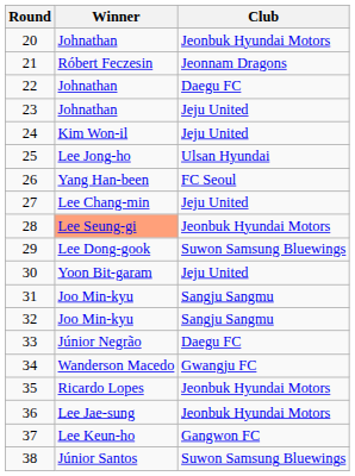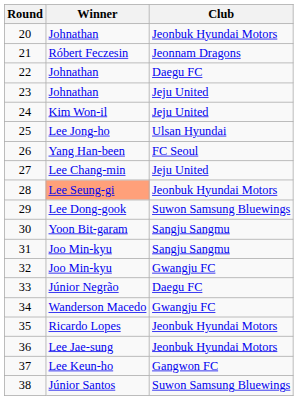30 | Club: Jeju United -> Sangju Sangmu
32 | Club: Sangju Sangmu -> Gwangju FC
